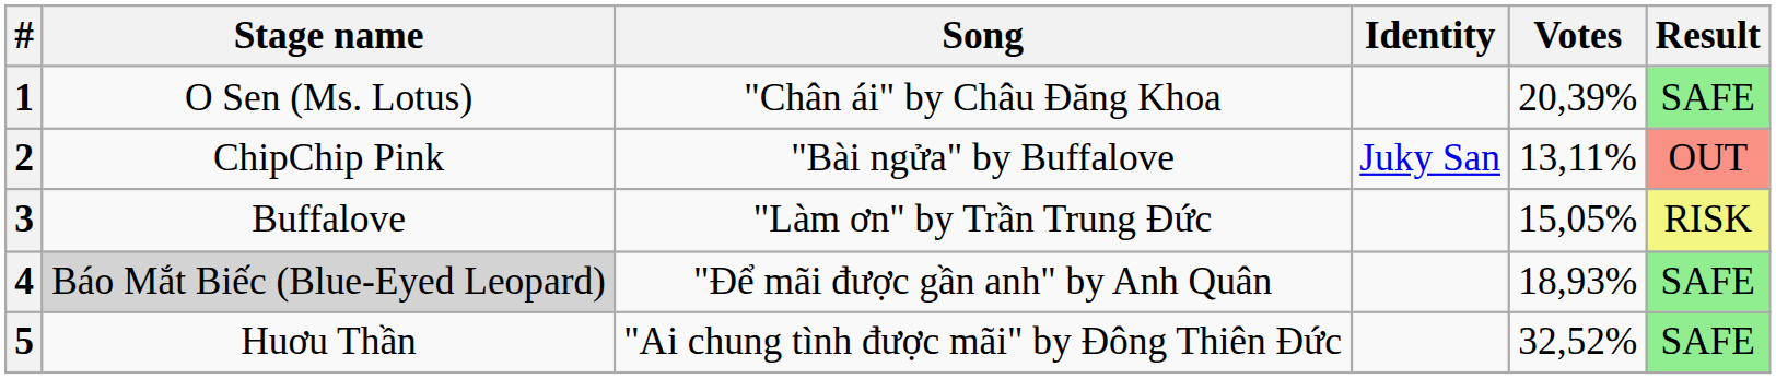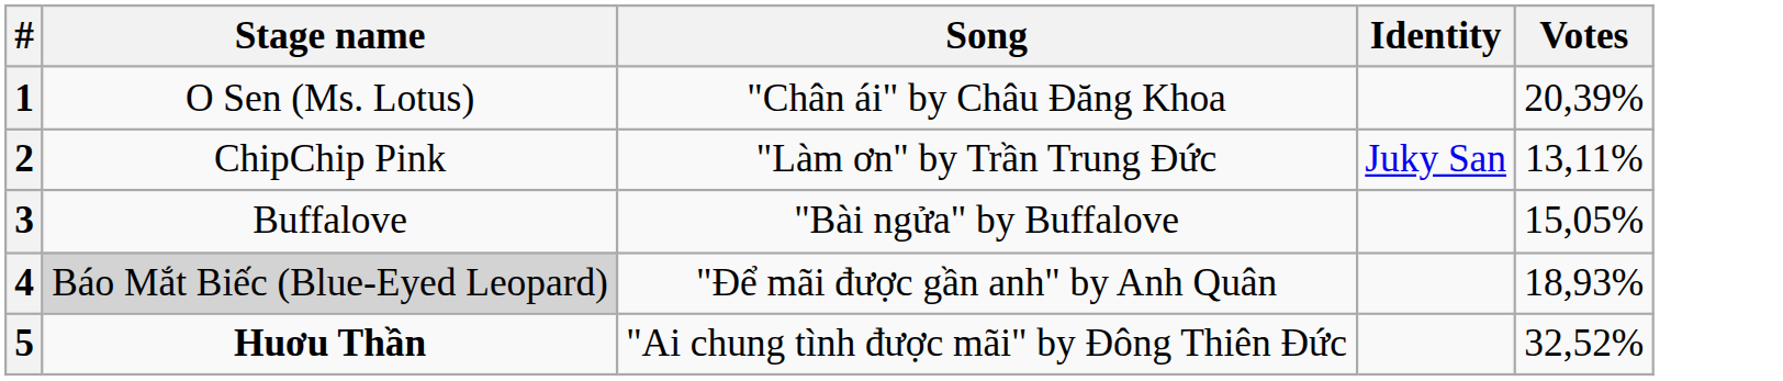- column: Result | SAFE | OUT | RISK | SAFE | SAFE
2 | Song: "Bài ngửa" by Buffalove -> "Làm ơn" by Trần Trung Đức
3 | Song: "Làm ơn" by Trần Trung Đức -> "Bài ngửa" by Buffalove
5 | Stage name: normal -> bold
